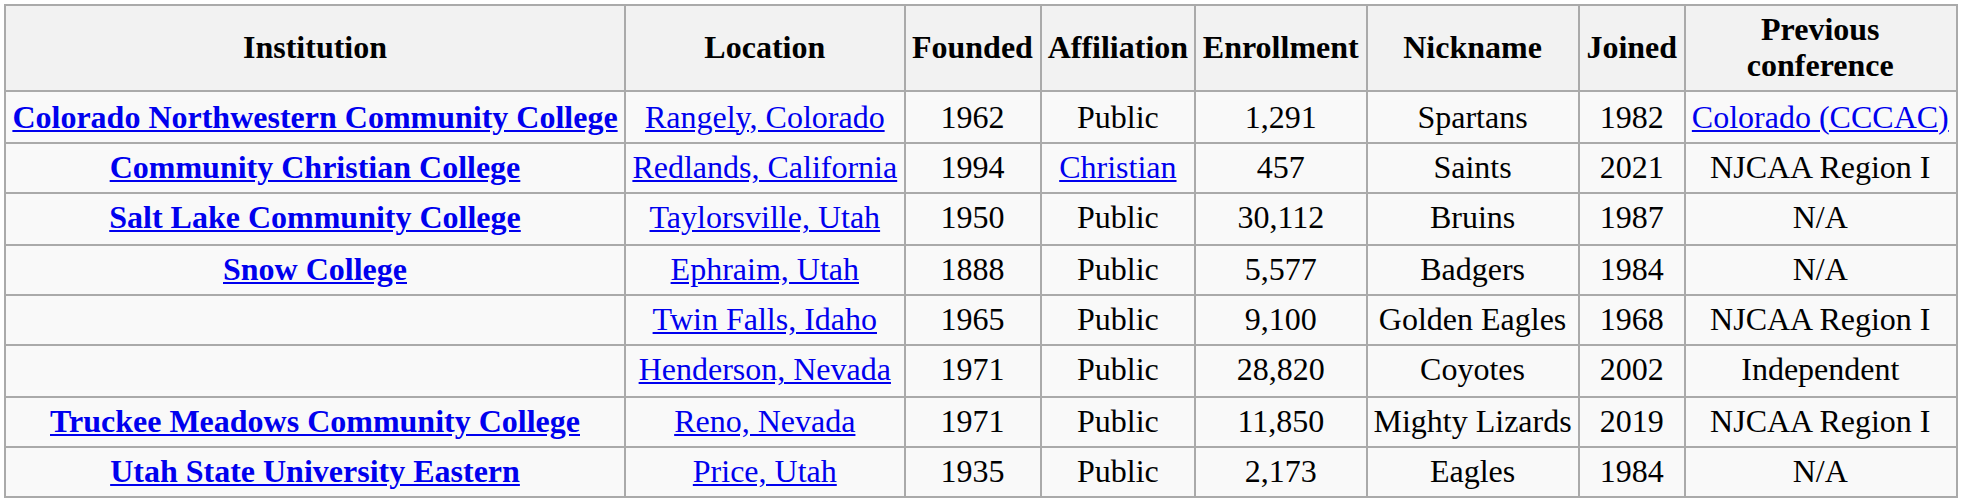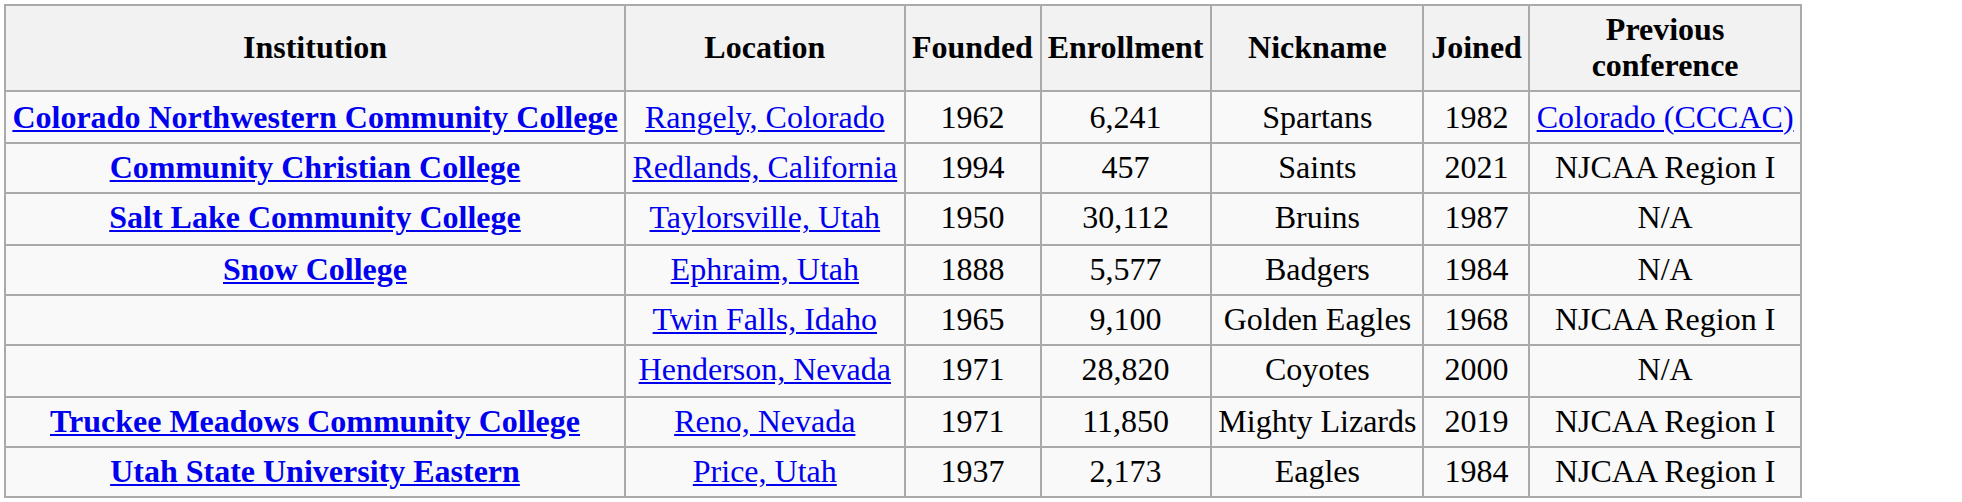- column: Affiliation | Public | Christian | Public | Public | Public | Public | Public | Public
Rangely, Colorado | Enrollment: 1,291 -> 6,241
Henderson, Nevada | Joined: 2002 -> 2000
Henderson, Nevada | Previous conference: Independent -> N/A
Price, Utah | Founded: 1935 -> 1937
Price, Utah | Previous conference: N/A -> NJCAA Region I
